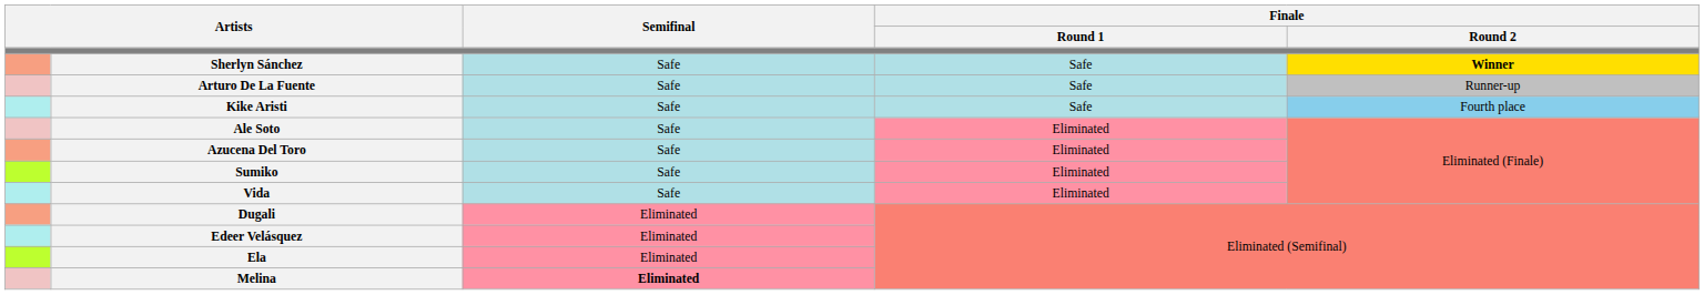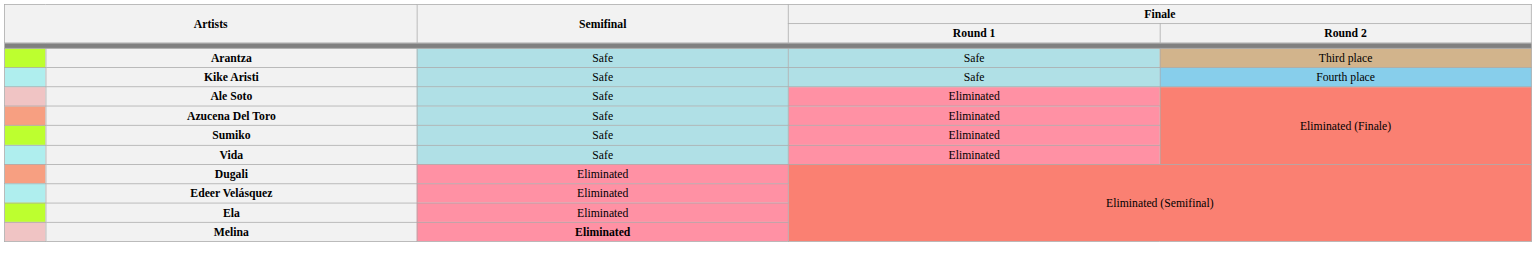- row: Sherlyn Sánchez | Safe | Safe | Winner
- row: Arturo De La Fuente | Safe | Safe | Runner-up
+ row: Arantza | Safe | Safe | Third place
